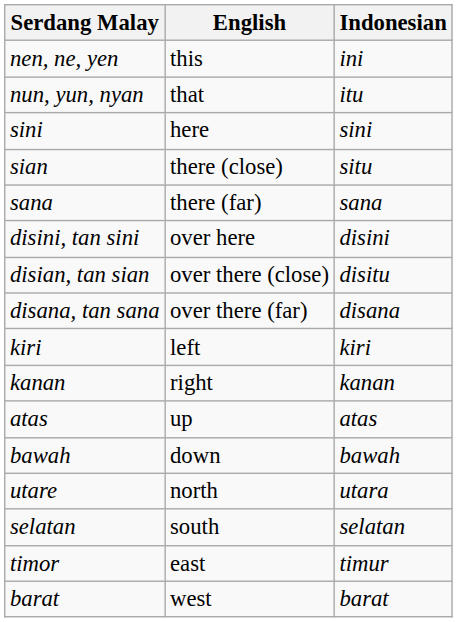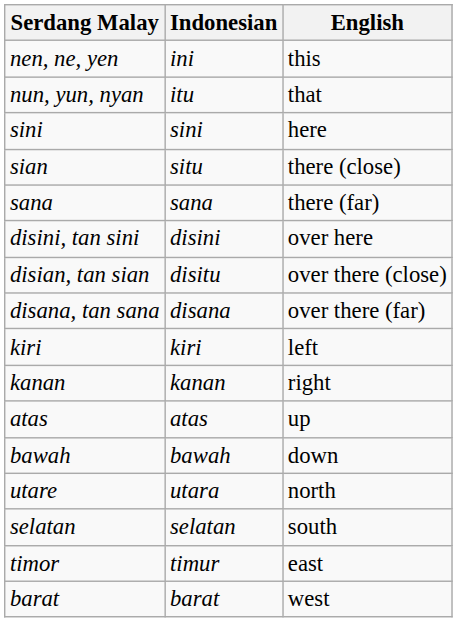columns swapped: Indonesian <-> English
